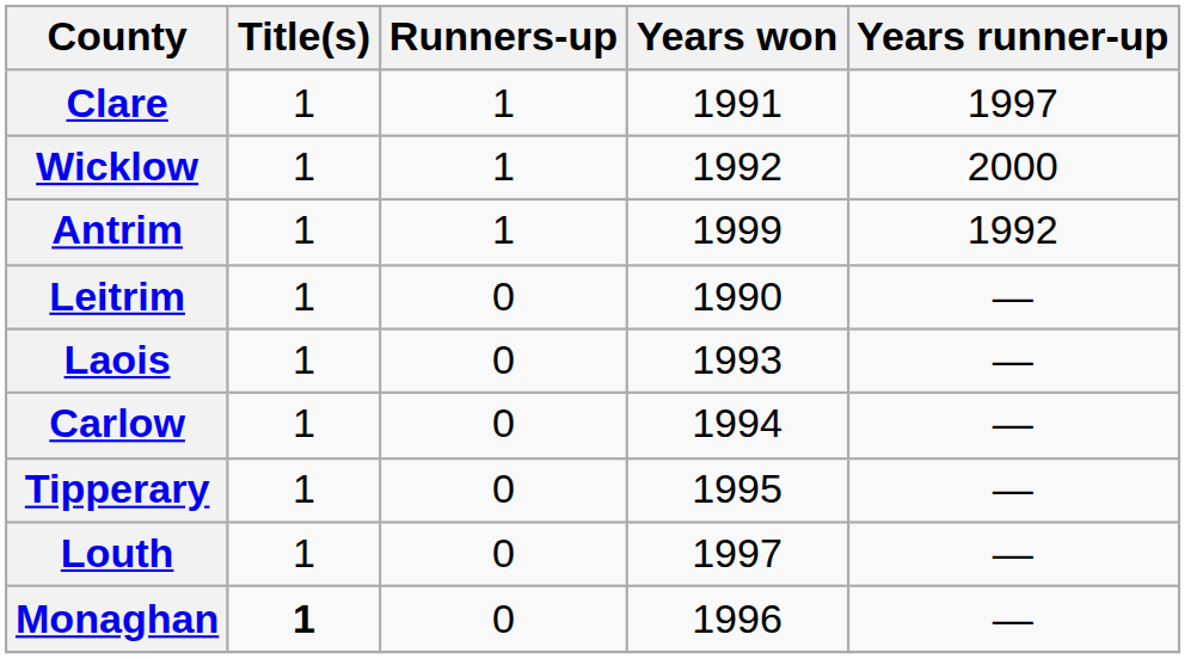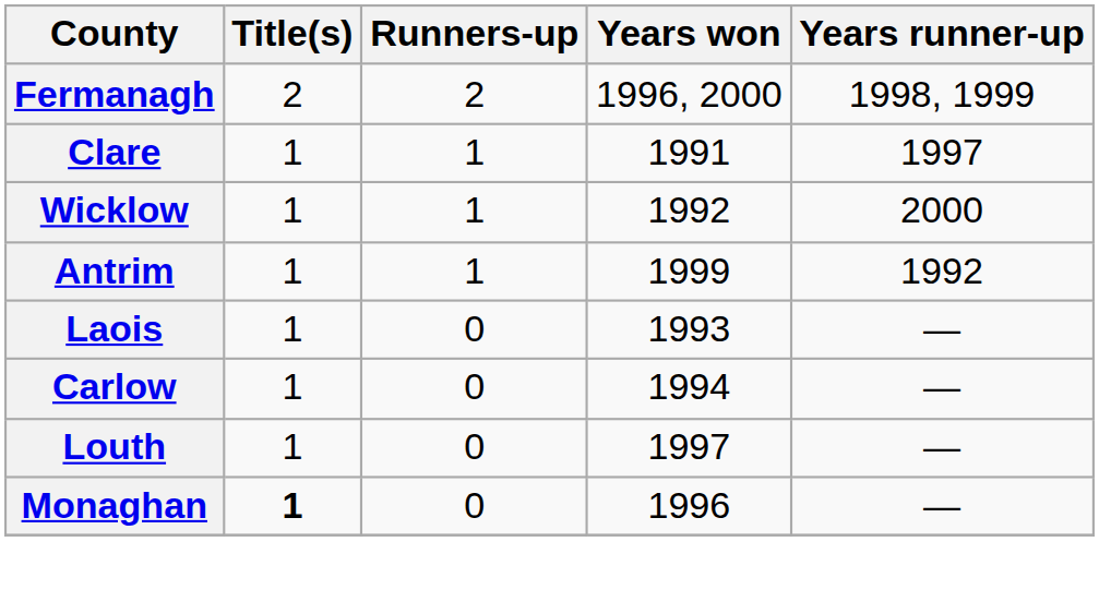+ row: Fermanagh | 2 | 2 | 1996, 2000 | 1998, 1999
- row: Leitrim | 1 | 0 | 1990 | —
- row: Tipperary | 1 | 0 | 1995 | —
